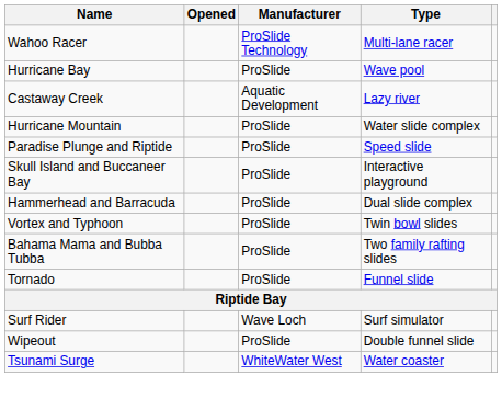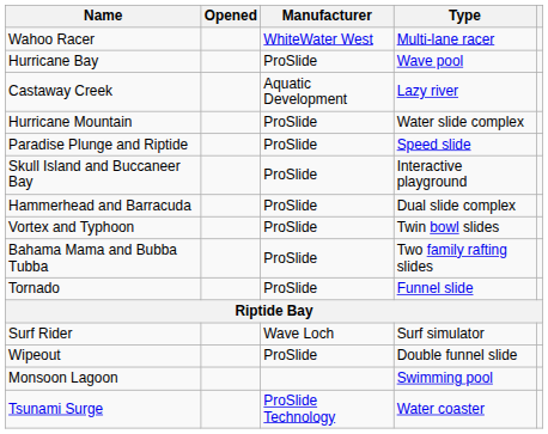Wahoo Racer | Manufacturer: ProSlide Technology -> WhiteWater West
+ row: Monsoon Lagoon | Swimming pool
Tsunami Surge | Manufacturer: WhiteWater West -> ProSlide Technology
